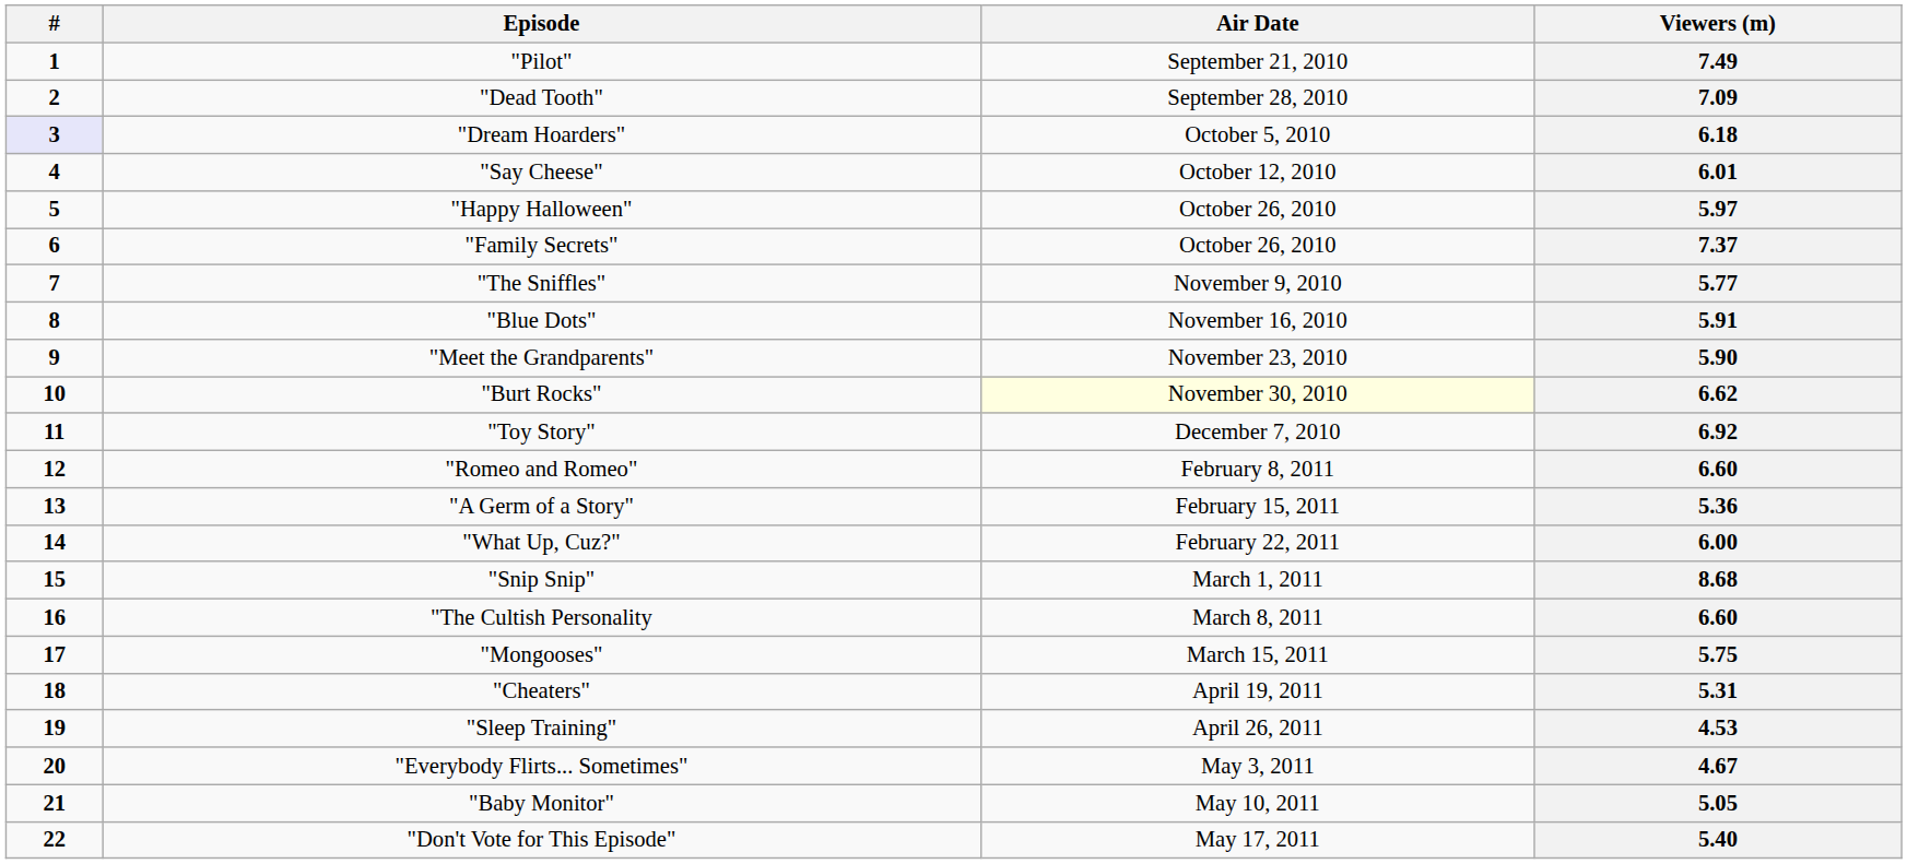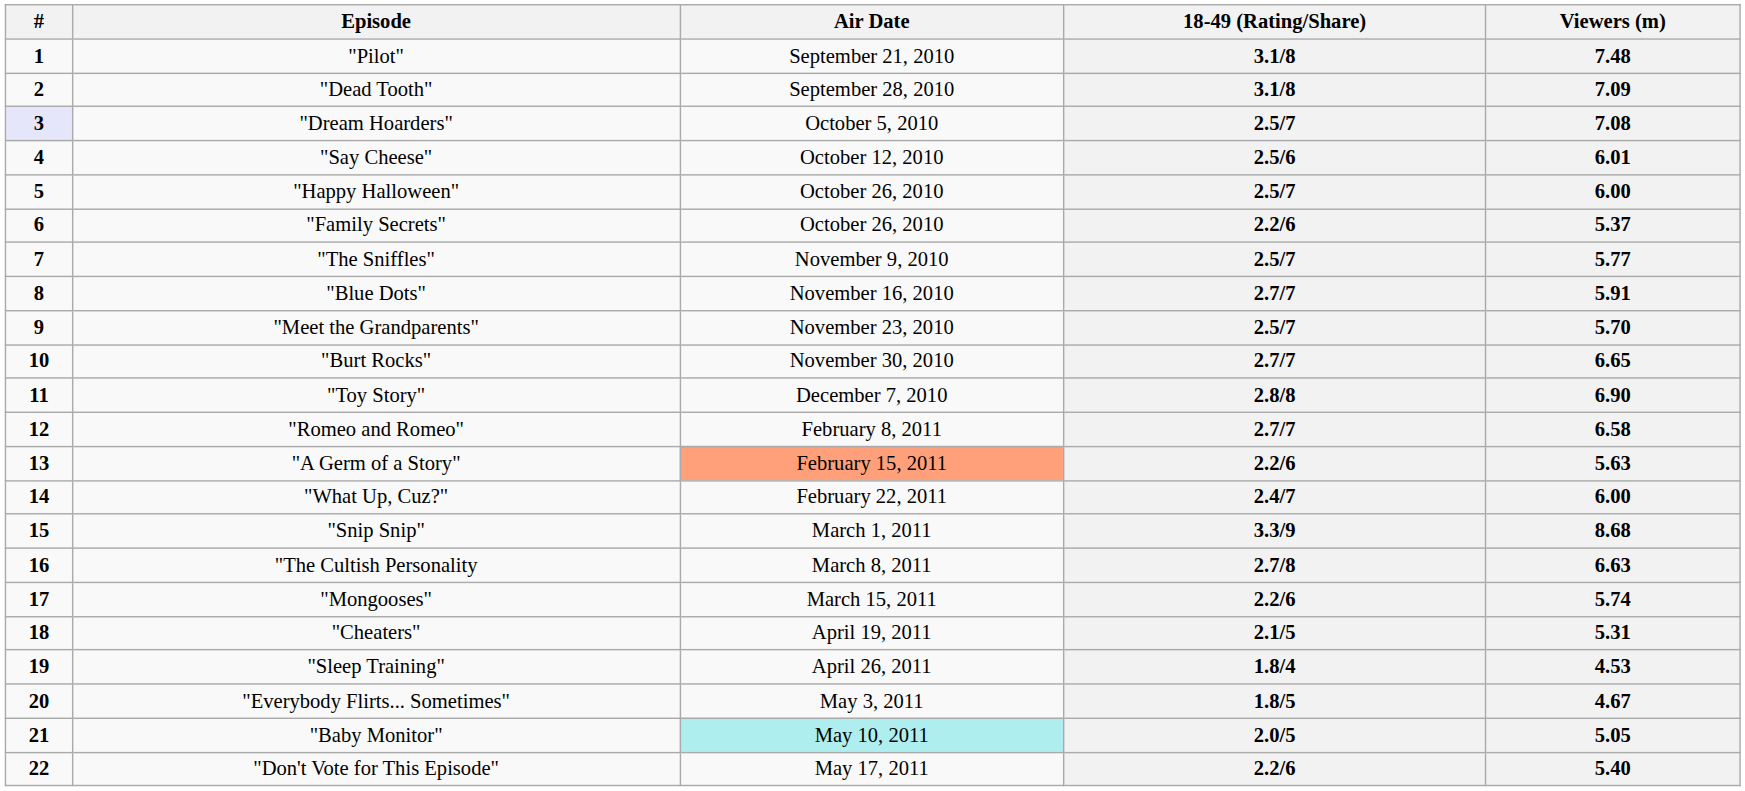+ column: 18-49 (Rating/Share) | 3.1/8 | 3.1/8 | 2.5/7 | 2.5/6 | 2.5/7 | 2.2/6 | 2.5/7 | 2.7/7 | 2.5/7 | 2.7/7 | 2.8/8 | 2.7/7 | 2.2/6 | 2.4/7 | 3.3/9 | 2.7/8 | 2.2/6 | 2.1/5 | 1.8/4 | 1.8/5 | 2.0/5 | 2.2/6
"Pilot" | Viewers (m): 7.49 -> 7.48
"Dream Hoarders" | Viewers (m): 6.18 -> 7.08
"Happy Halloween" | Viewers (m): 5.97 -> 6.00
"Family Secrets" | Viewers (m): 7.37 -> 5.37
"Meet the Grandparents" | Viewers (m): 5.90 -> 5.70
"Burt Rocks" | Air Date: lightyellow background -> no background
"Burt Rocks" | Viewers (m): 6.62 -> 6.65
"Toy Story" | Viewers (m): 6.92 -> 6.90
"Romeo and Romeo" | Viewers (m): 6.60 -> 6.58
"A Germ of a Story" | Air Date: no background -> lightsalmon background
"A Germ of a Story" | Viewers (m): 5.36 -> 5.63
"The Cultish Personality | Viewers (m): 6.60 -> 6.63
"Mongooses" | Viewers (m): 5.75 -> 5.74
"Baby Monitor" | Air Date: no background -> paleturquoise background
